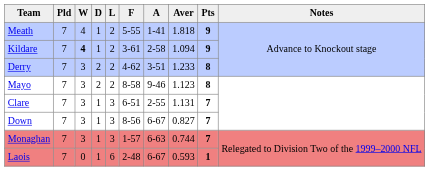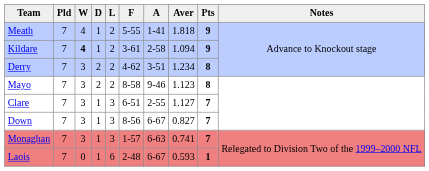Derry | Aver: 1.233 -> 1.234
Clare | Aver: 1.131 -> 1.127
Monaghan | Aver: 0.744 -> 0.741
